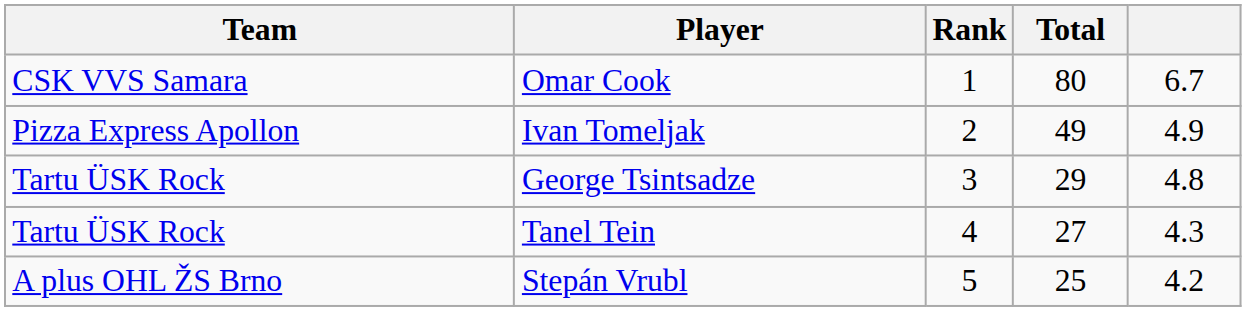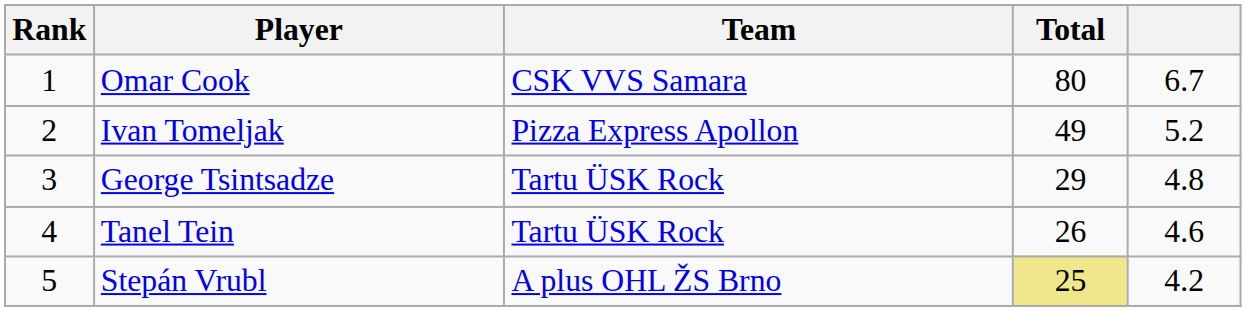columns swapped: Rank <-> Team
Ivan Tomeljak | column 5: 4.9 -> 5.2
Tanel Tein | Total: 27 -> 26
Tanel Tein | column 5: 4.3 -> 4.6
Stepán Vrubl | Total: no background -> khaki background
